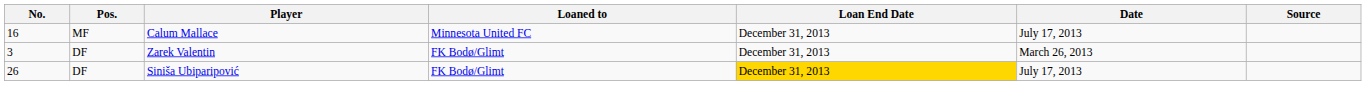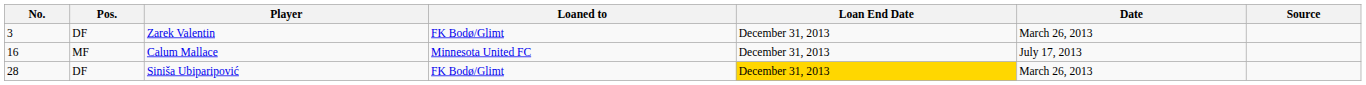rows swapped: Zarek Valentin <-> Calum Mallace
Siniša Ubiparipović | No.: 26 -> 28
Siniša Ubiparipović | Date: July 17, 2013 -> March 26, 2013
